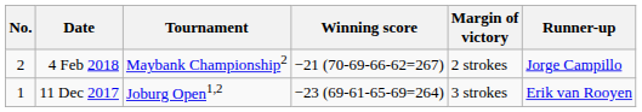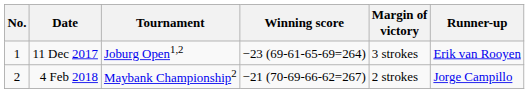rows swapped: 11 Dec 2017 <-> 4 Feb 2018
